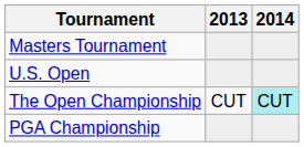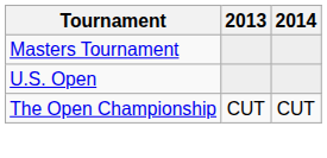The Open Championship | 2014: paleturquoise background -> no background
- row: PGA Championship
